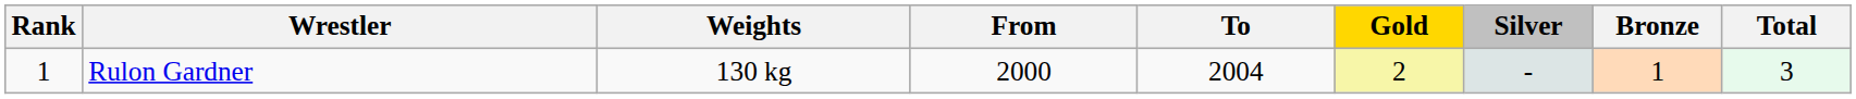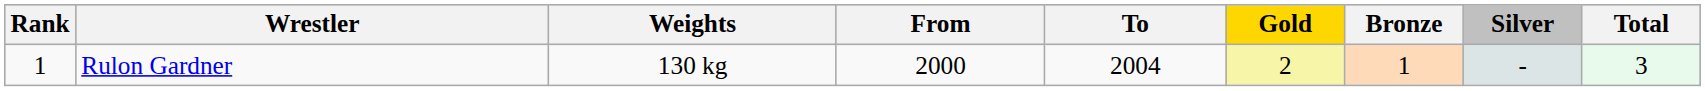columns swapped: Silver <-> Bronze
